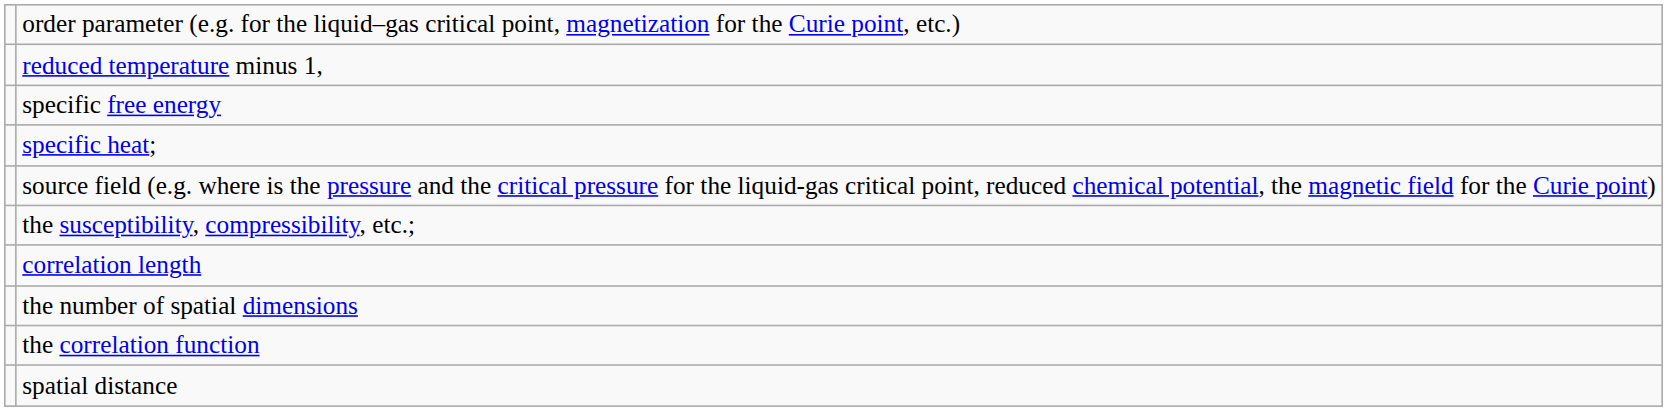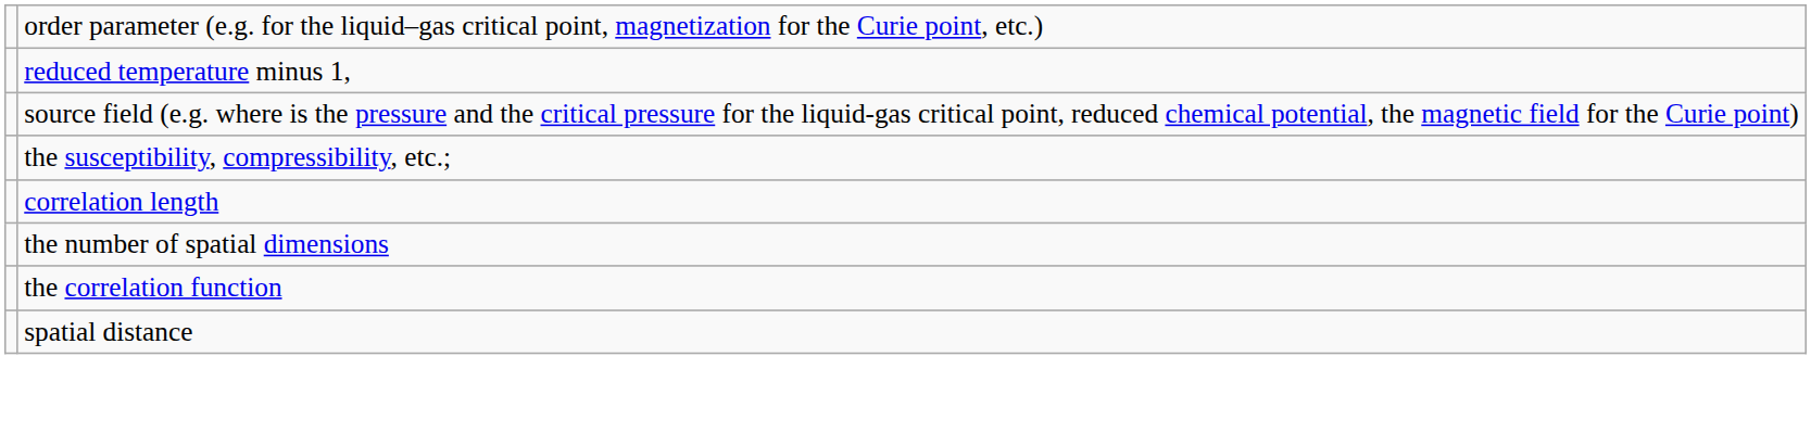- row: specific free energy
- row: specific heat;
